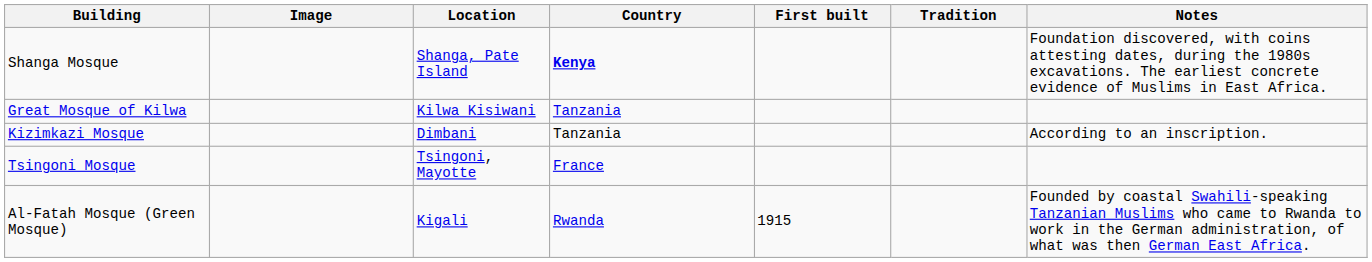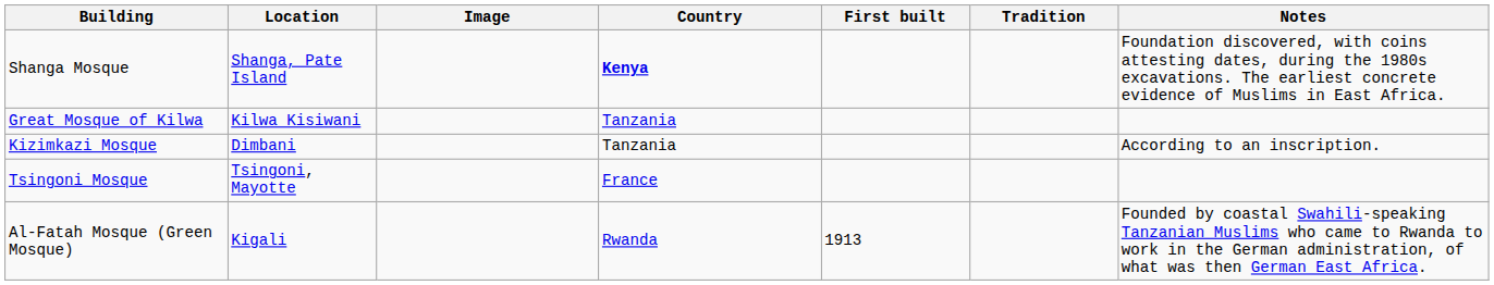columns swapped: Image <-> Location
Al-Fatah Mosque (Green Mosque) | First built: 1915 -> 1913
